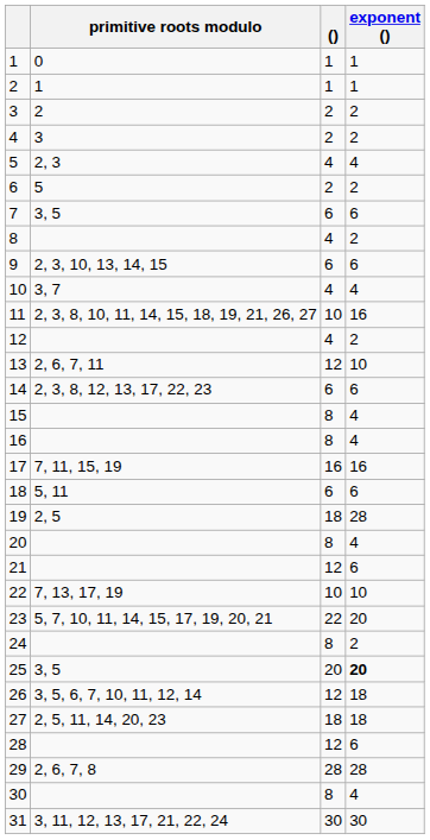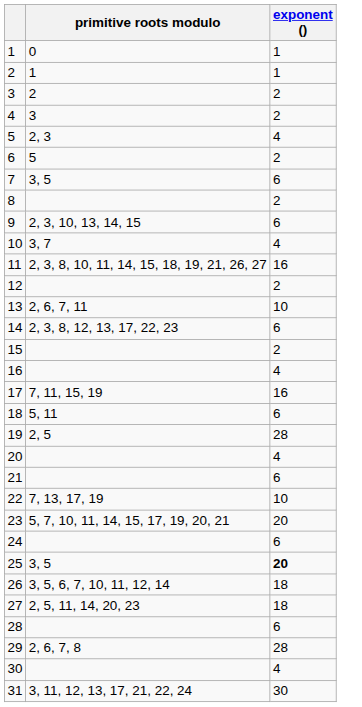- column: () | 1 | 1 | 2 | 2 | 4 | 2 | 6 | 4 | 6 | 4 | 10 | 4 | 12 | 6 | 8 | 8 | 16 | 6 | 18 | 8 | 12 | 10 | 22 | 8 | 20 | 12 | 18 | 12 | 28 | 8 | 30
15 | exponent (): 4 -> 2
24 | exponent (): 2 -> 6
